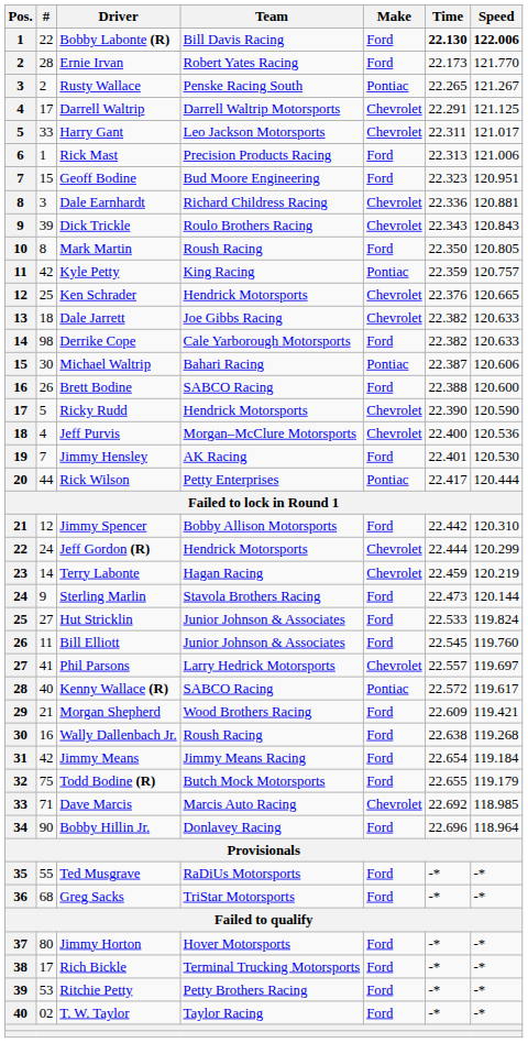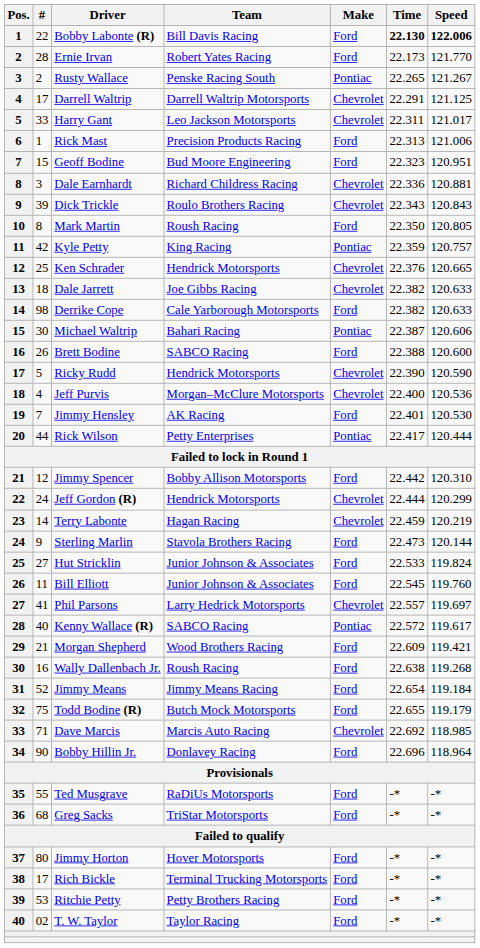Jimmy Means | #: 42 -> 52
